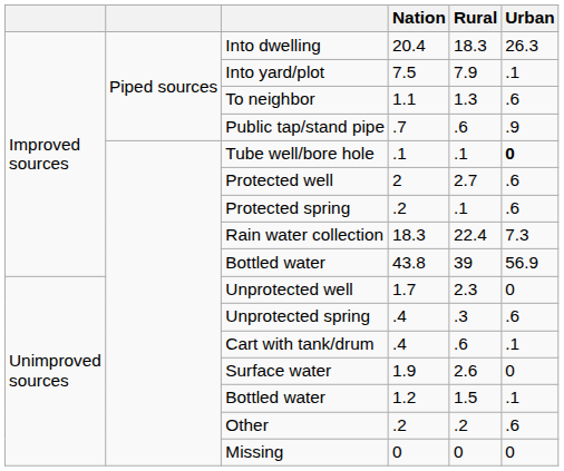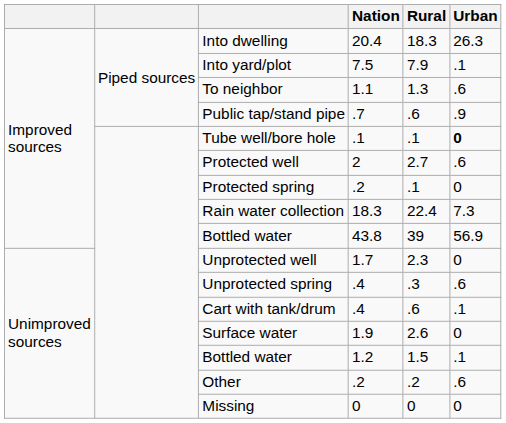Protected spring | Urban: .6 -> 0
